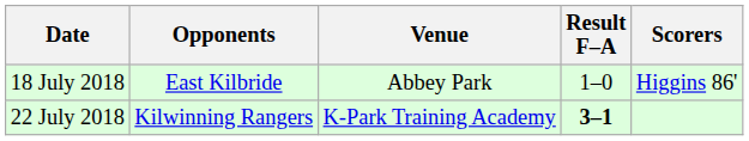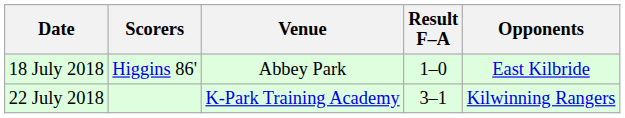columns swapped: Opponents <-> Scorers
22 July 2018 | Result F–A: bold -> normal
